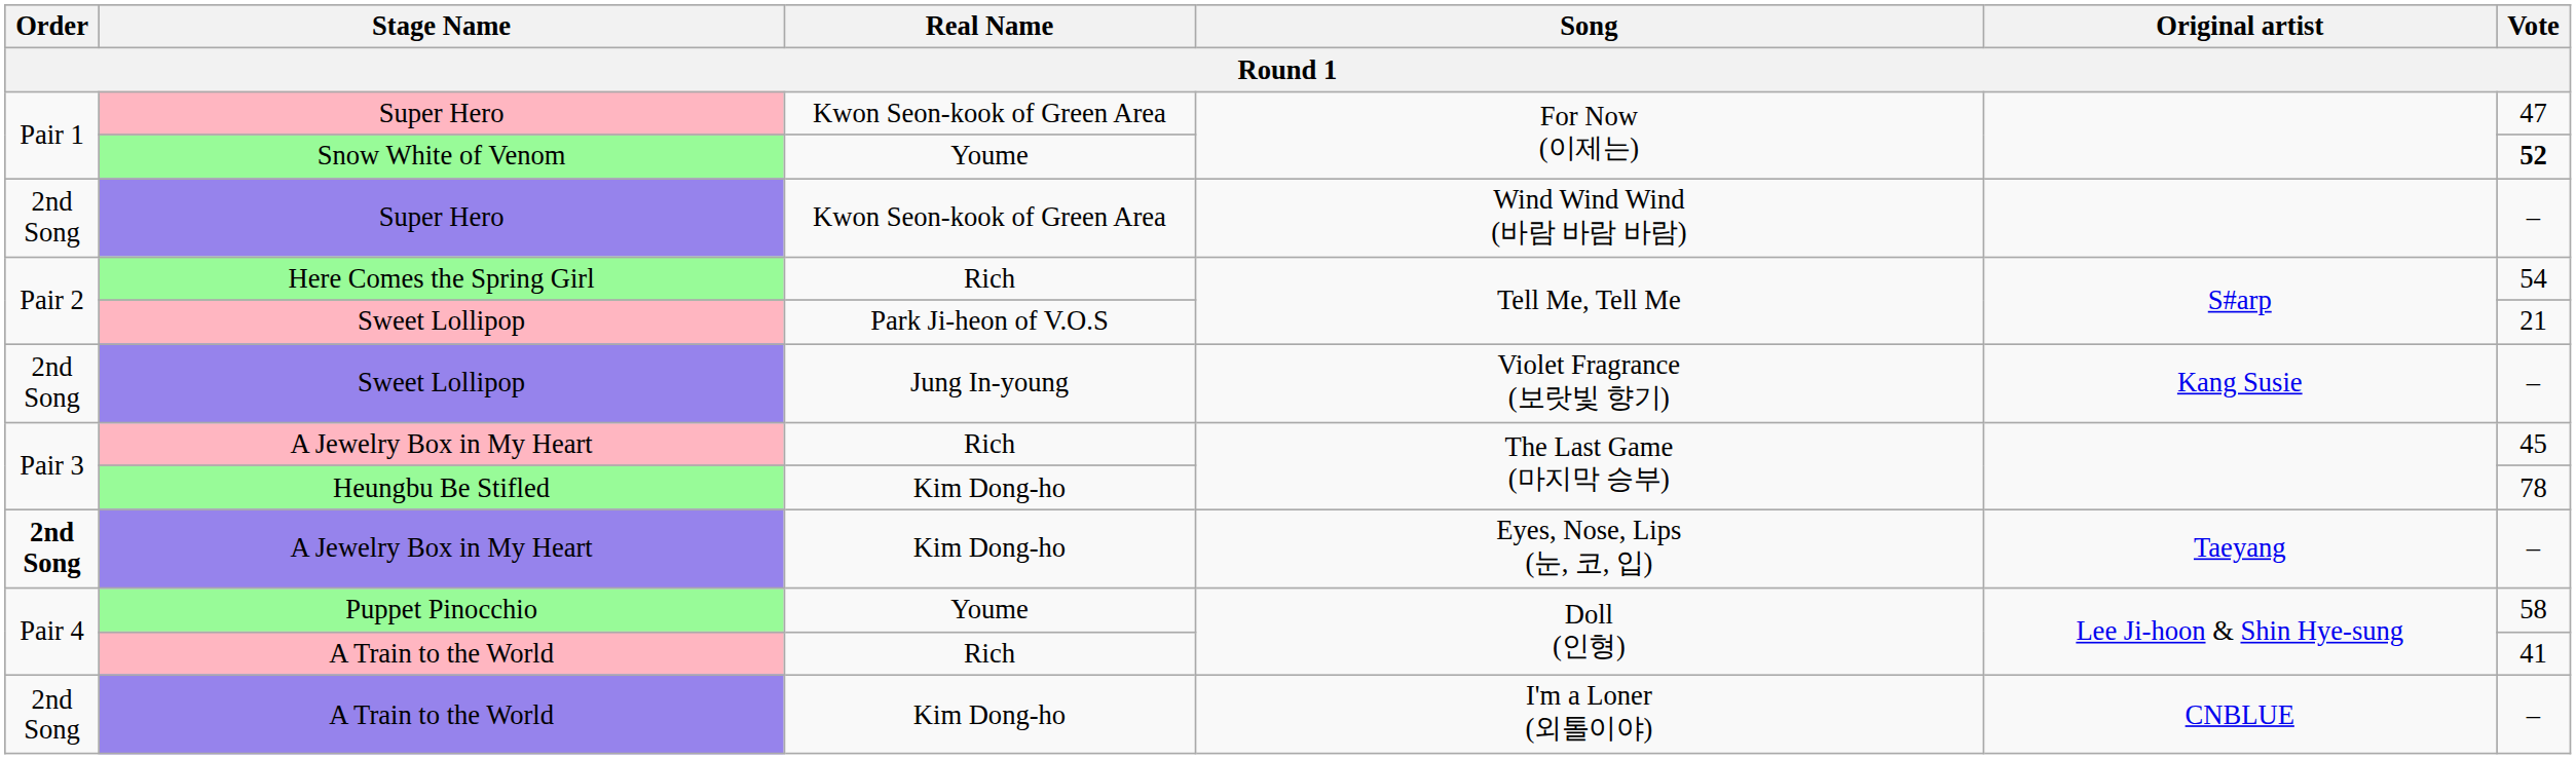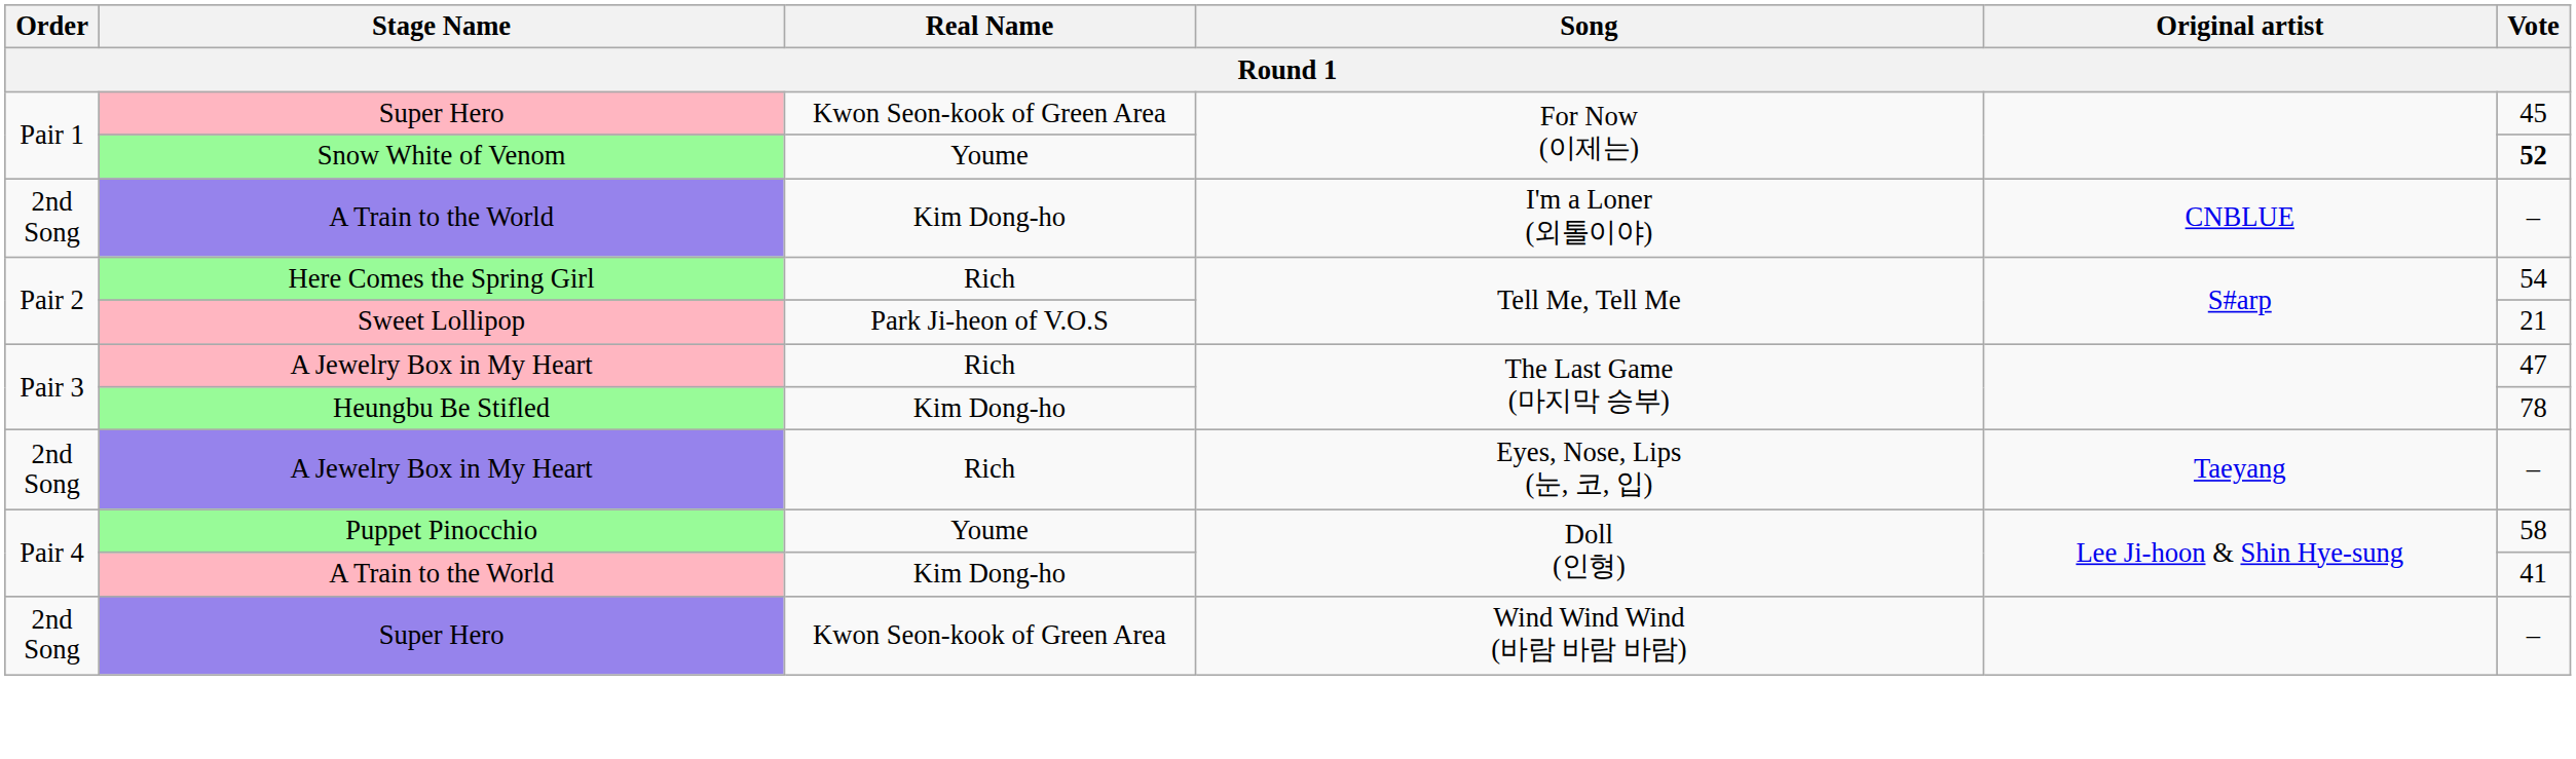Super Hero / For Now (이제는) | Vote: 47 -> 45
rows swapped: Super Hero / Wind Wind Wind (바람 바람 바람) <-> A Train to the World / I'm a Loner (외톨이야)
- row: 2nd Song | Sweet Lollipop | Jung In-young | Violet Fragrance (보랏빛 향기) | Kang Susie | –
A Jewelry Box in My Heart / The Last Game (마지막 승부) | Vote: 45 -> 47
A Jewelry Box in My Heart / Eyes, Nose, Lips (눈, 코, 입) | Order: bold -> normal
A Jewelry Box in My Heart / Eyes, Nose, Lips (눈, 코, 입) | Real Name: Kim Dong-ho -> Rich
A Train to the World / Doll (인형) | Real Name: Rich -> Kim Dong-ho
